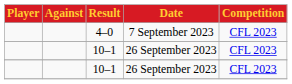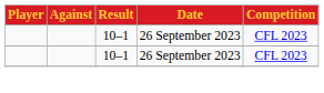- row: 4–0 | 7 September 2023 | CFL 2023
